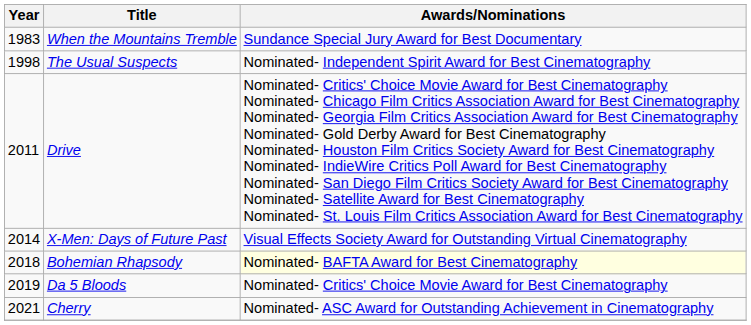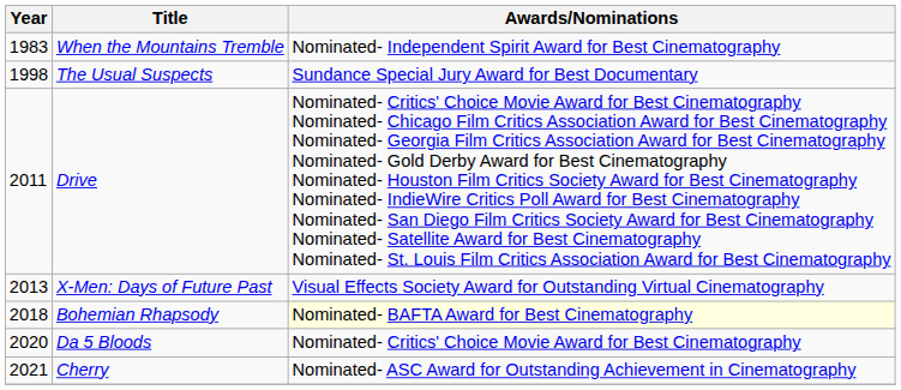When the Mountains Tremble | Awards/Nominations: Sundance Special Jury Award for Best Documentary -> Nominated- Independent Spirit Award for Best Cinematography
The Usual Suspects | Awards/Nominations: Nominated- Independent Spirit Award for Best Cinematography -> Sundance Special Jury Award for Best Documentary
X-Men: Days of Future Past | Year: 2014 -> 2013
Da 5 Bloods | Year: 2019 -> 2020
